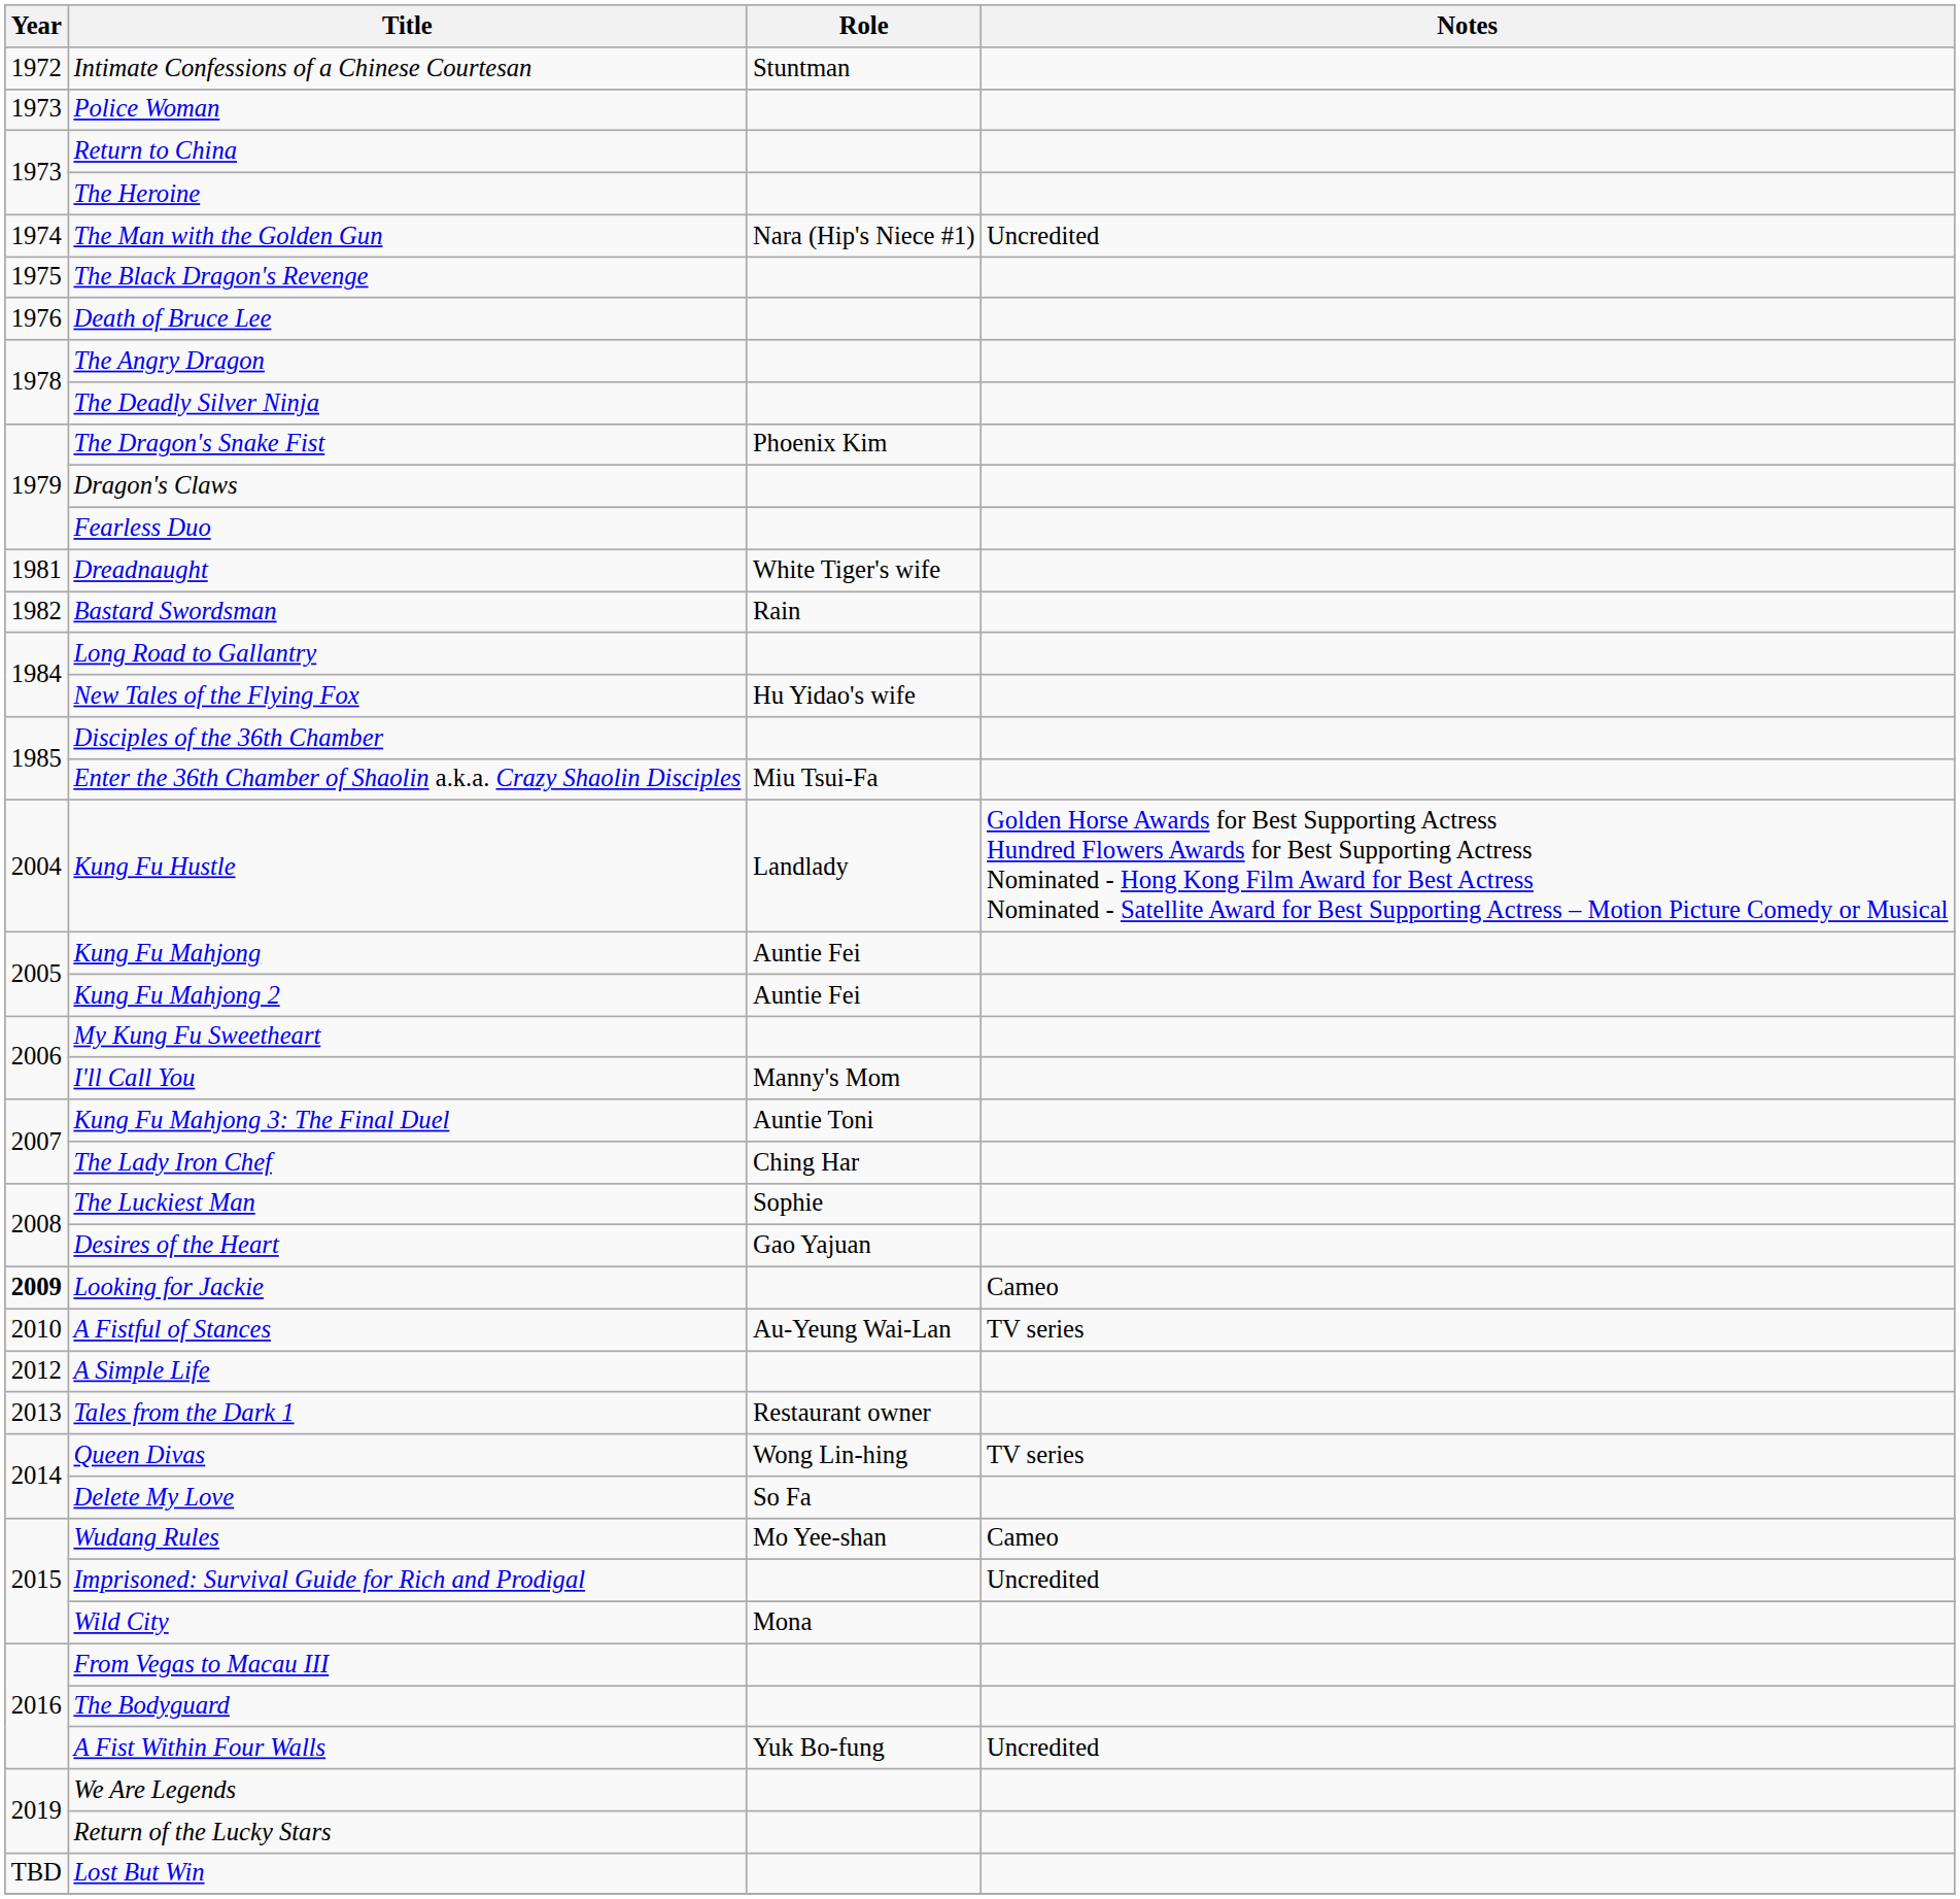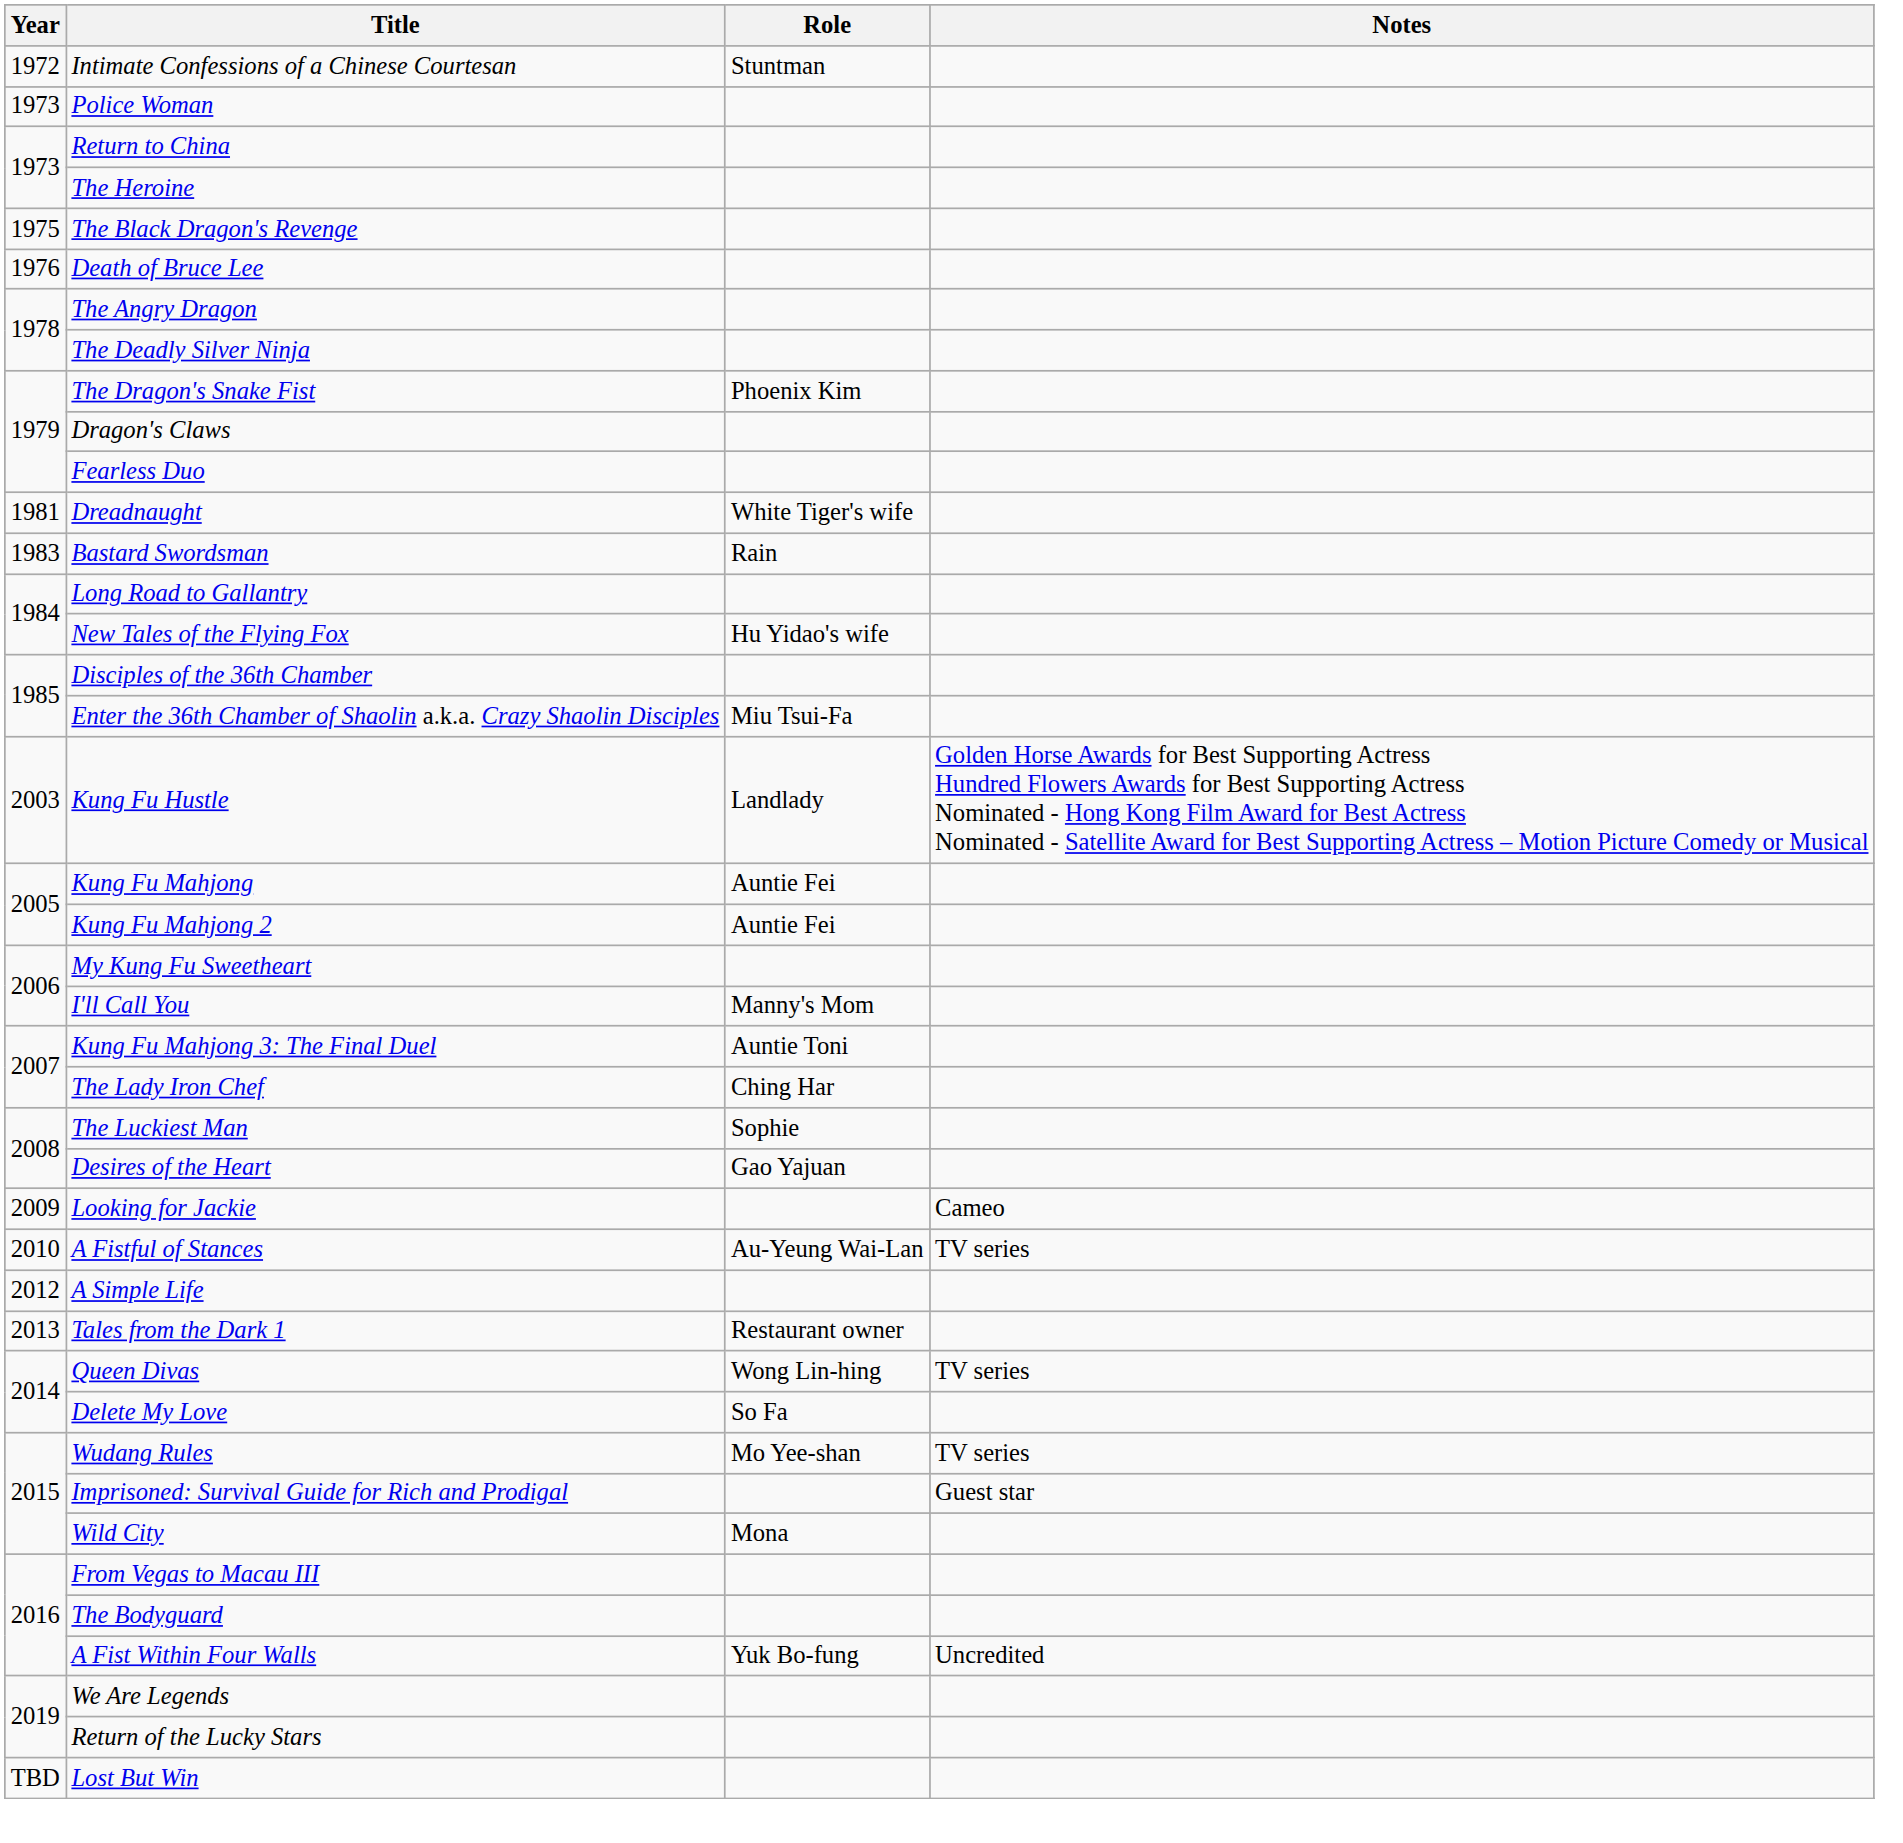- row: 1974 | The Man with the Golden Gun | Nara (Hip's Niece #1) | Uncredited
Bastard Swordsman | Year: 1982 -> 1983
Kung Fu Hustle | Year: 2004 -> 2003
Looking for Jackie | Year: bold -> normal
Wudang Rules | Notes: Cameo -> TV series
Imprisoned: Survival Guide for Rich and Prodigal | Notes: Uncredited -> Guest star
